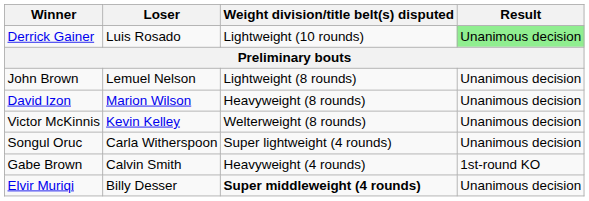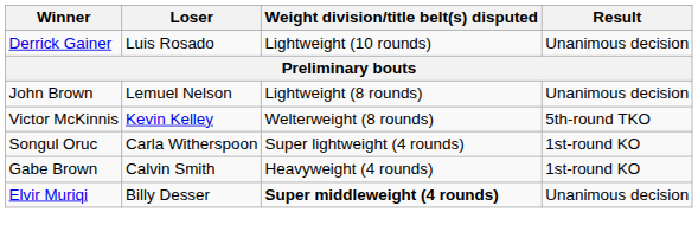Derrick Gainer | Result: lightgreen background -> no background
- row: David Izon | Marion Wilson | Heavyweight (8 rounds) | Unanimous decision
Victor McKinnis | Result: Unanimous decision -> 5th-round TKO
Songul Oruc | Result: Unanimous decision -> 1st-round KO
